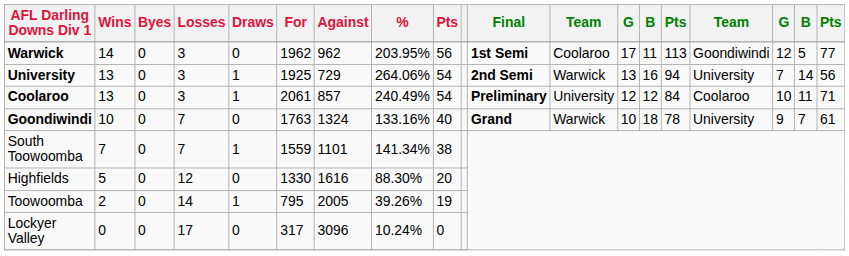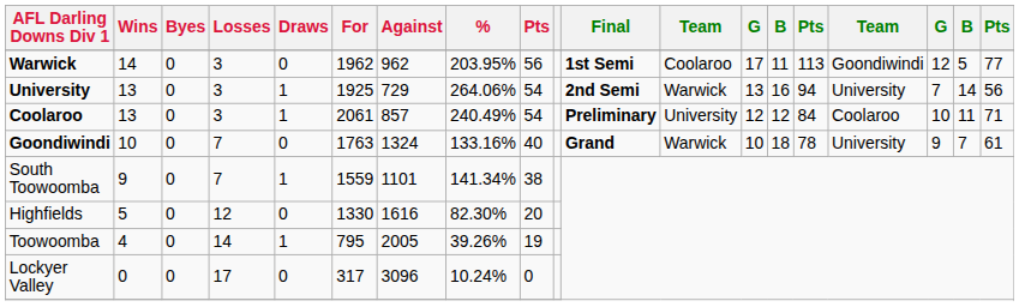South Toowoomba | Wins: 7 -> 9
Highfields | %: 88.30% -> 82.30%
Toowoomba | Wins: 2 -> 4
